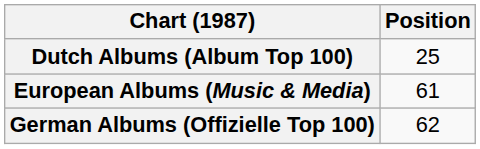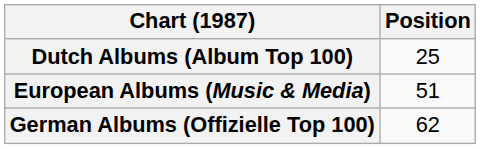European Albums (Music & Media) | Position: 61 -> 51
